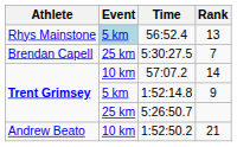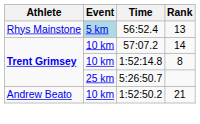- row: Brendan Capell | 25 km | 5:30:27.5 | 7
1:52:14.8 | Event: 5 km -> 10 km
1:52:14.8 | Rank: 9 -> 8
